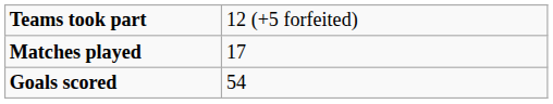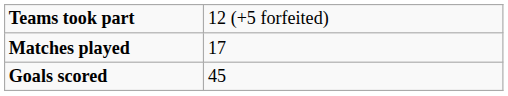Goals scored | column 2: 54 -> 45
